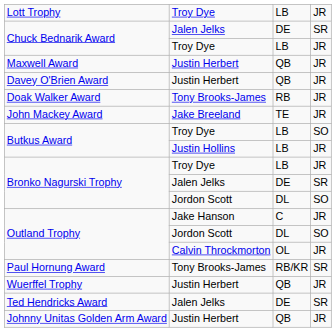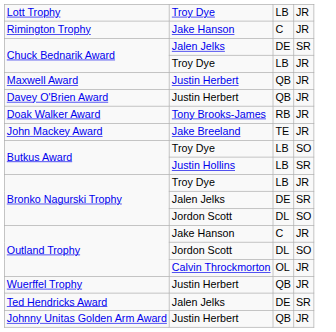+ row: Rimington Trophy | Jake Hanson | C | JR
Butkus Award / Justin Hollins | column 4: JR -> SR
- row: Paul Hornung Award | Tony Brooks-James | RB/KR | SR
